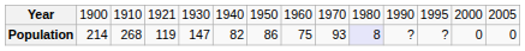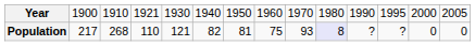Population | column 2: 214 -> 217
Population | column 4: 119 -> 110
Population | column 5: 147 -> 121
Population | column 7: 86 -> 81
